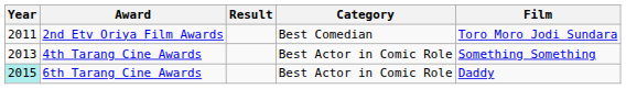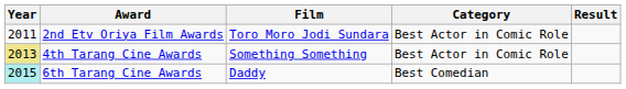columns swapped: Film <-> Result
2nd Etv Oriya Film Awards | Category: Best Comedian -> Best Actor in Comic Role
4th Tarang Cine Awards | Year: no background -> khaki background
6th Tarang Cine Awards | Category: Best Actor in Comic Role -> Best Comedian
